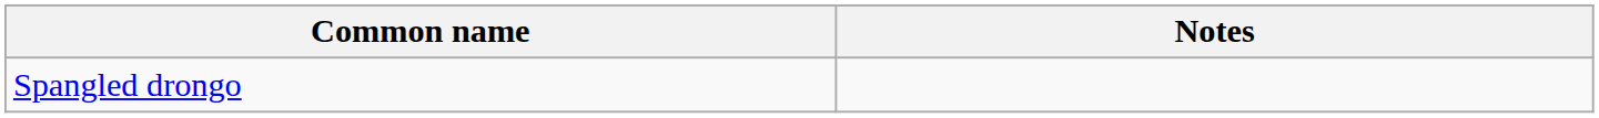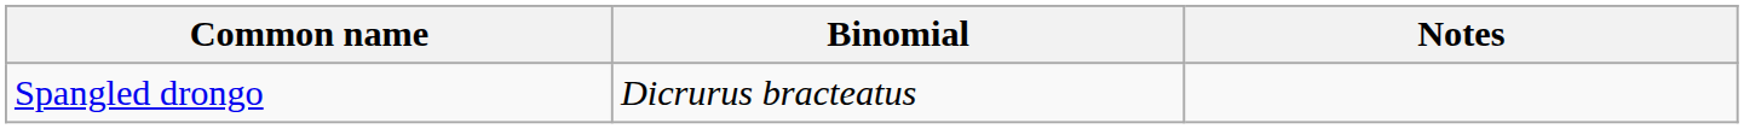+ column: Binomial | Dicrurus bracteatus
